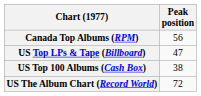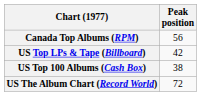US Top LPs & Tape (Billboard) | Peak position: 47 -> 42
